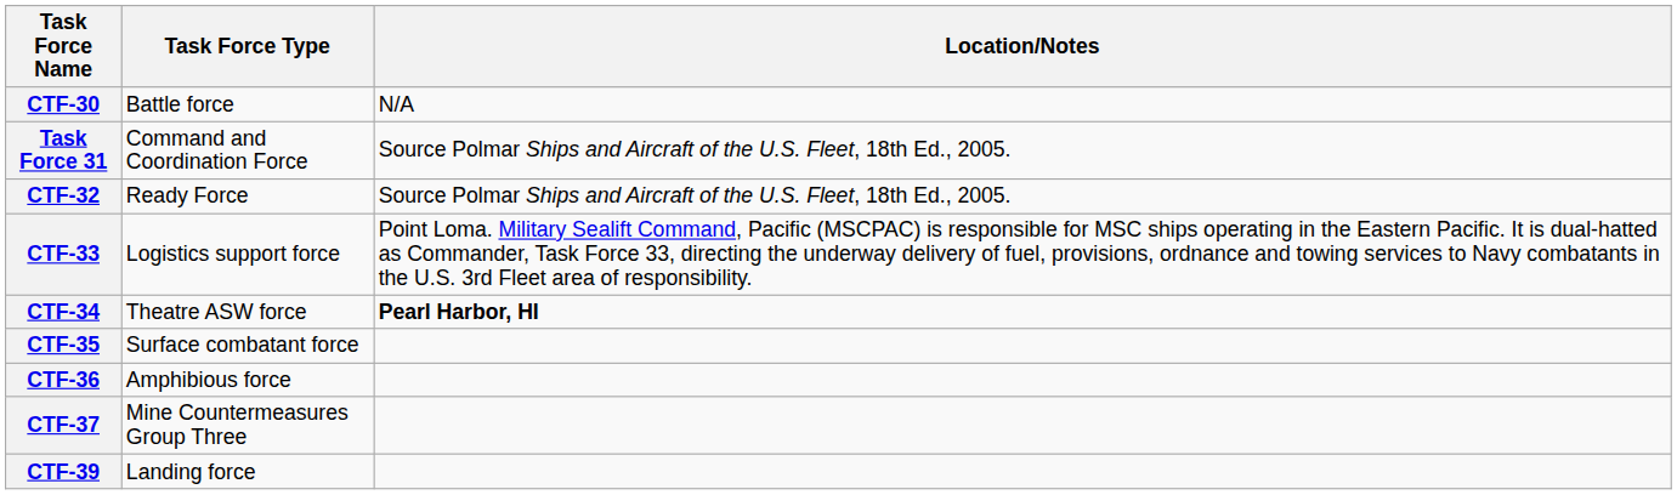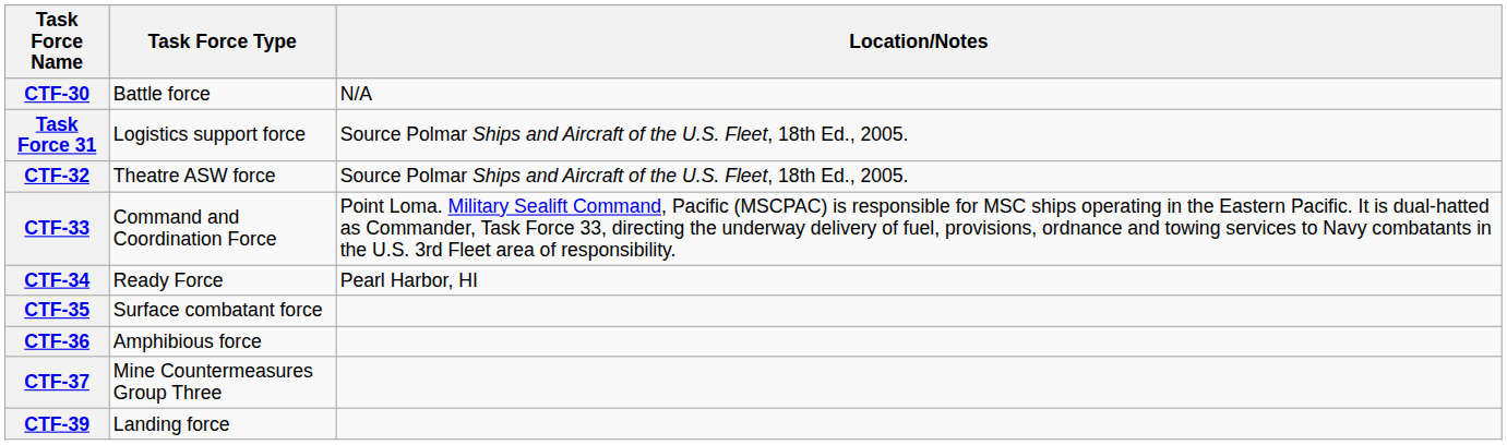Task Force 31 | Task Force Type: Command and Coordination Force -> Logistics support force
CTF-32 | Task Force Type: Ready Force -> Theatre ASW force
CTF-33 | Task Force Type: Logistics support force -> Command and Coordination Force
CTF-34 | Task Force Type: Theatre ASW force -> Ready Force
CTF-34 | Location/Notes: bold -> normal
